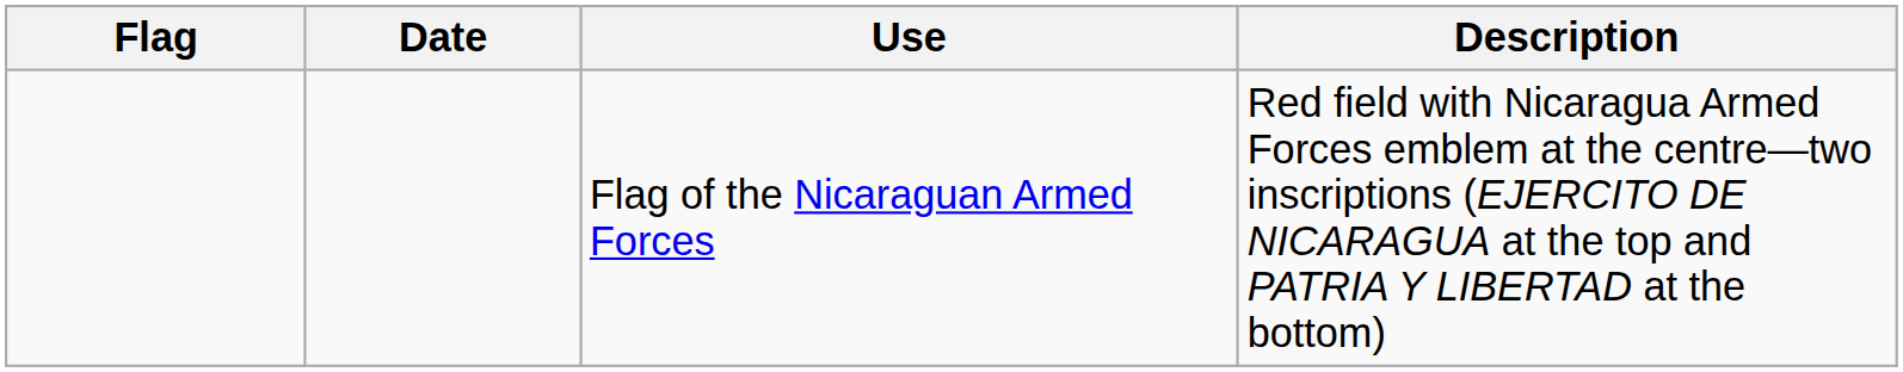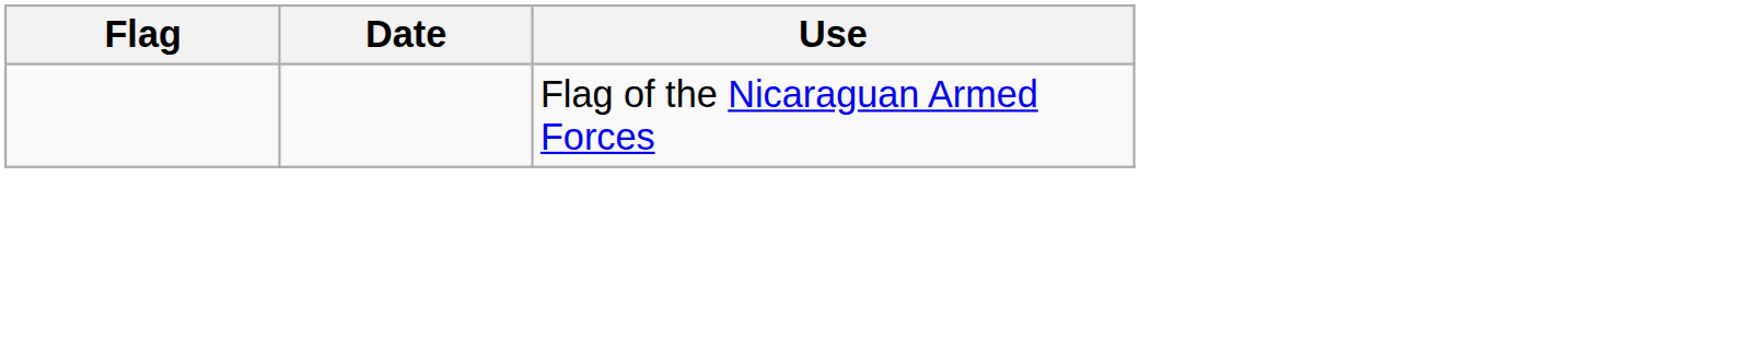- column: Description | Red field with Nicaragua Armed Forces emblem at the centre—two inscriptions (EJERCITO DE NICARAGUA at the top and PATRIA Y LIBERTAD at the bottom)
